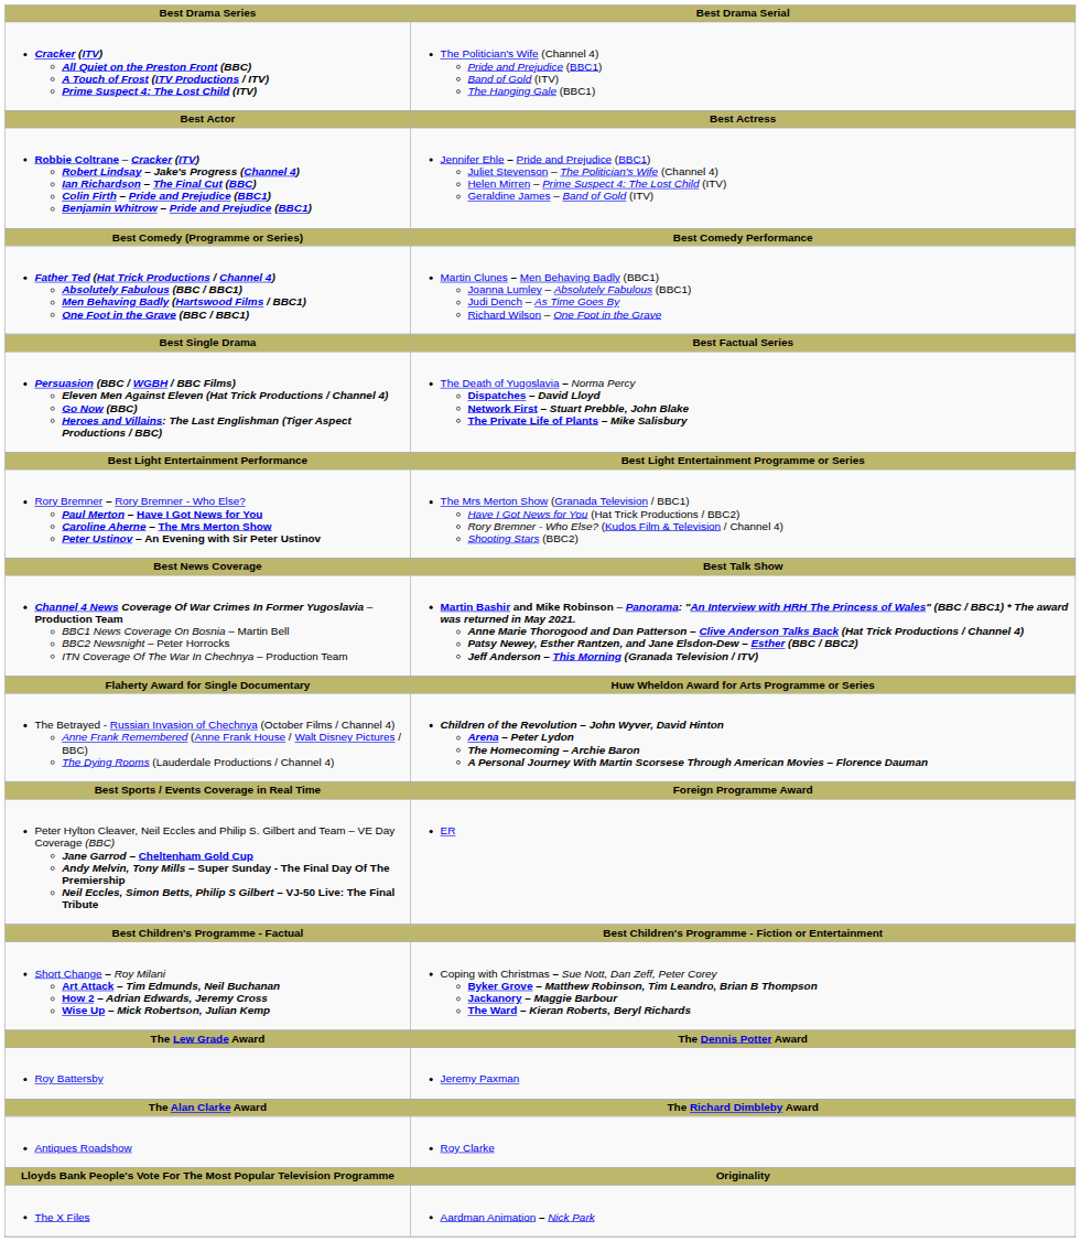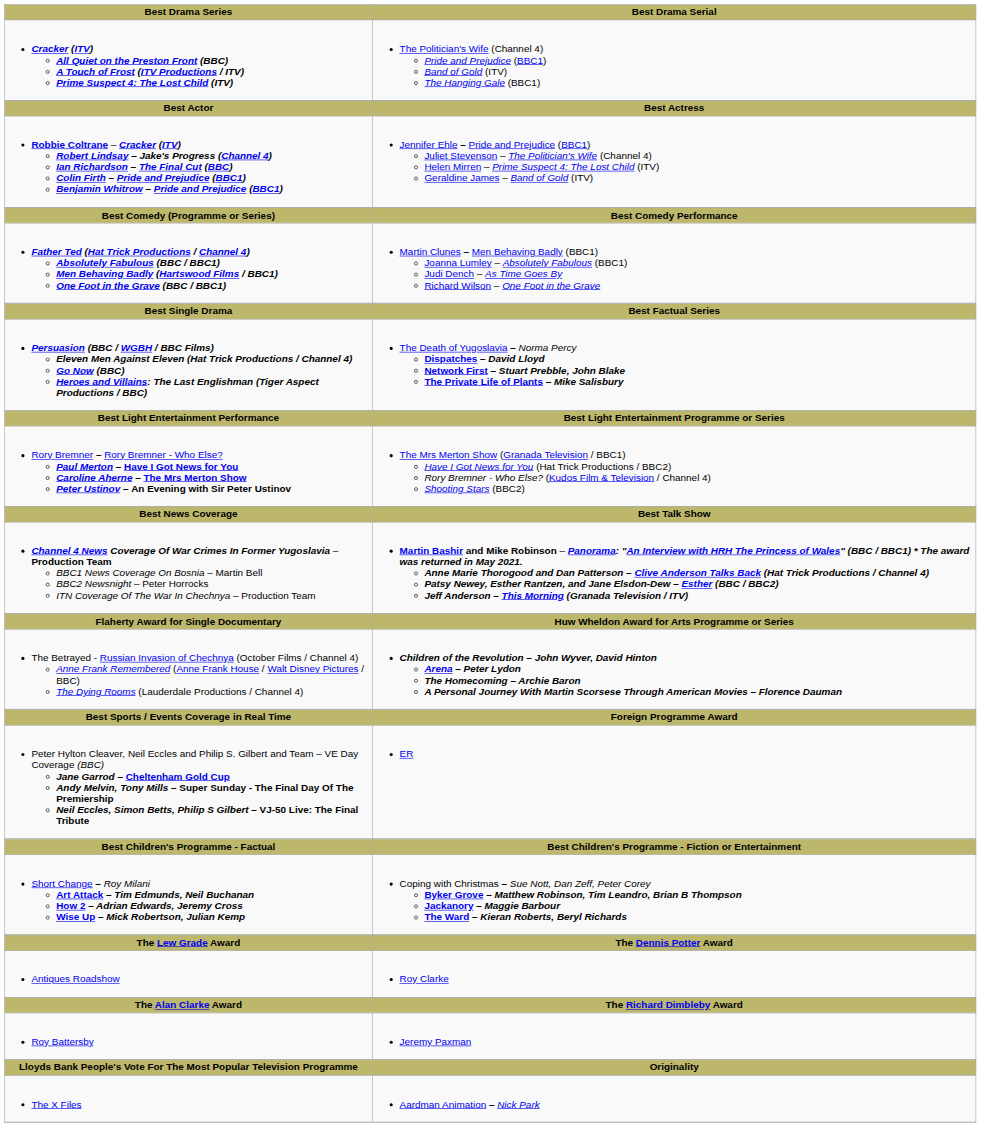rows swapped: Antiques Roadshow <-> Roy Battersby
